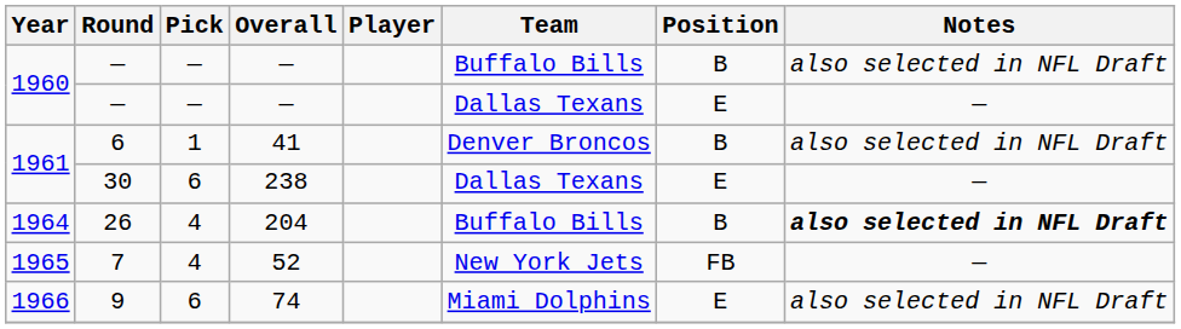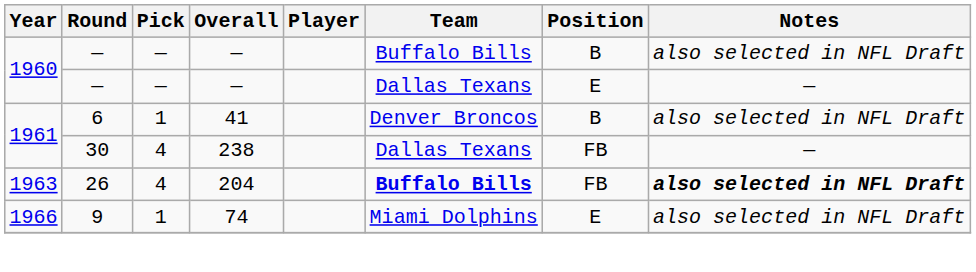30 | Pick: 6 -> 4
30 | Position: E -> FB
26 | Year: 1964 -> 1963
26 | Team: normal -> bold
26 | Position: B -> FB
- row: 1965 | 7 | 4 | 52 | New York Jets | FB | —
9 | Pick: 6 -> 1
